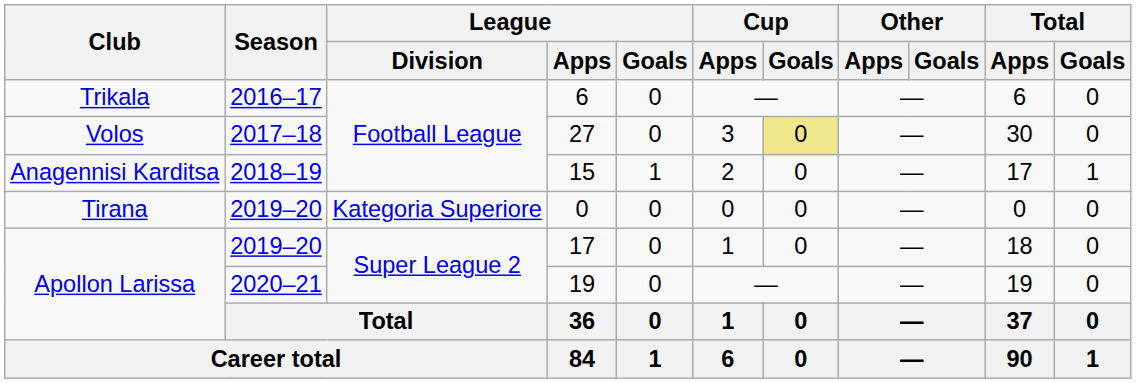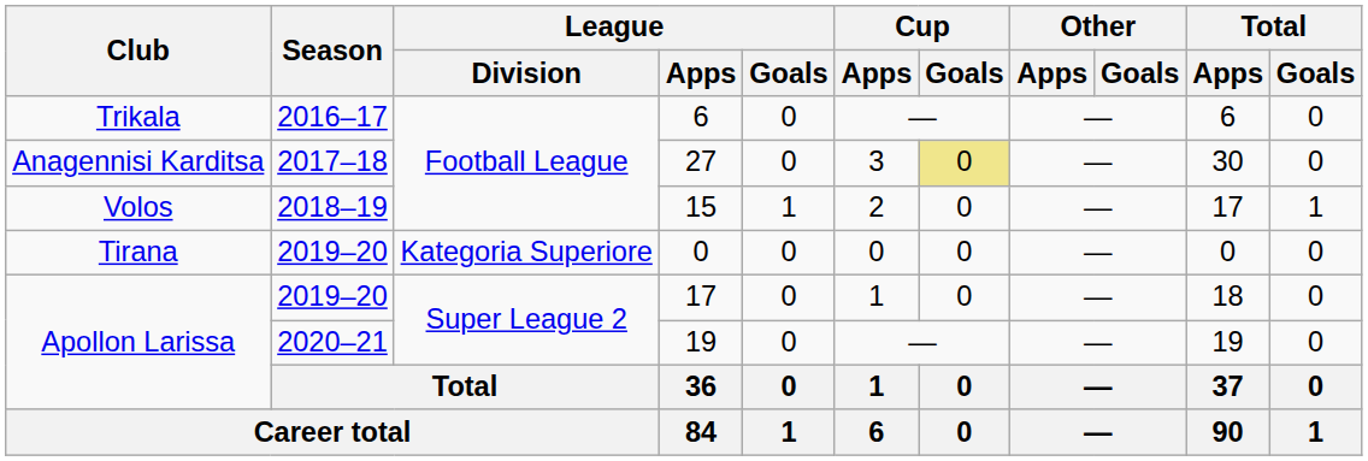27 | Club: Volos -> Anagennisi Karditsa
15 | Club: Anagennisi Karditsa -> Volos
